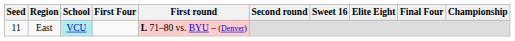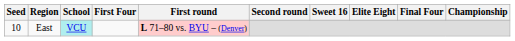East | Seed: 11 -> 10
